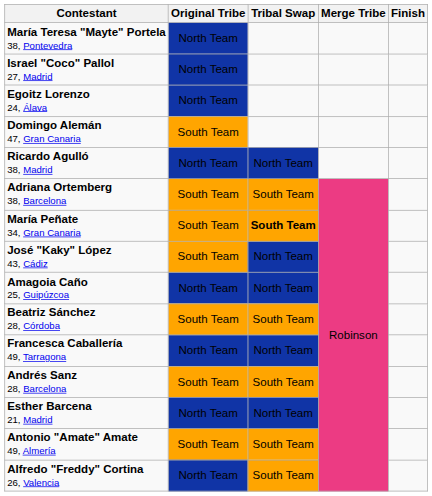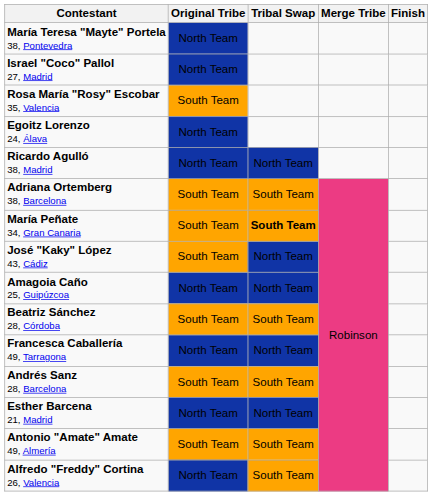+ row: Rosa María "Rosy" Escobar 35, Valencia | South Team
- row: Domingo Alemán 47, Gran Canaria | South Team
